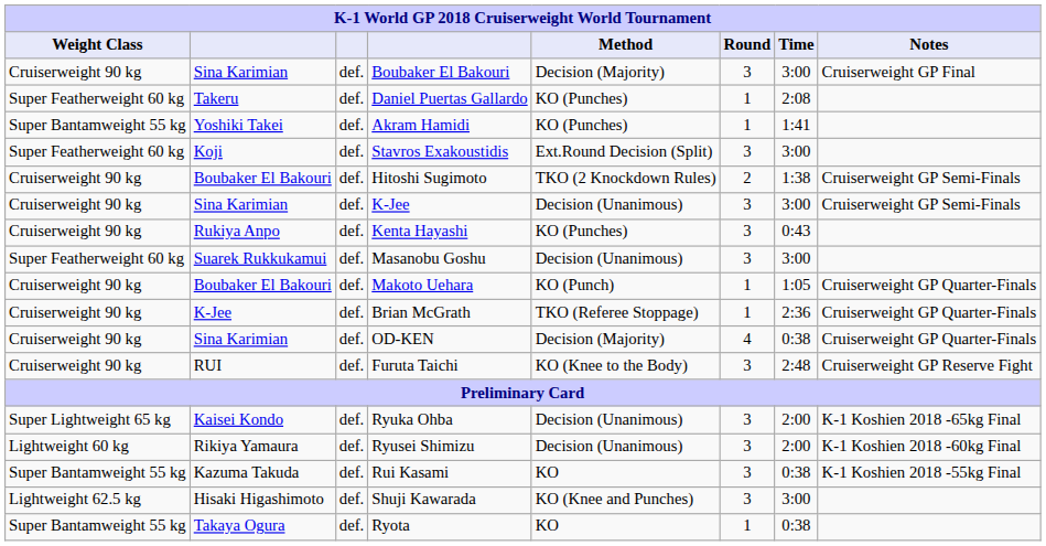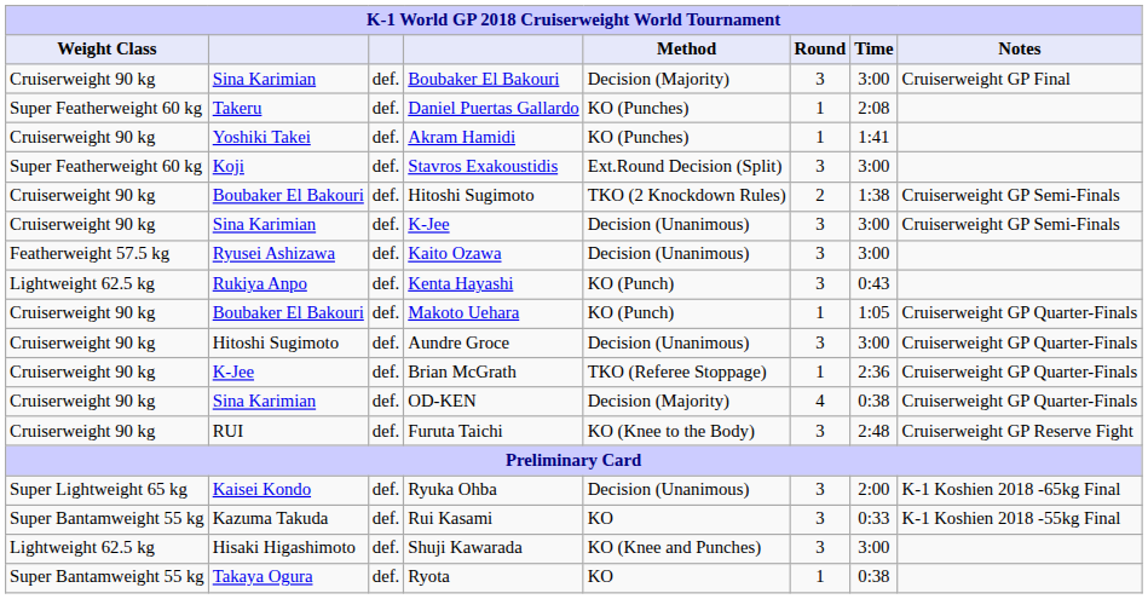Akram Hamidi | Weight Class: Super Bantamweight 55 kg -> Cruiserweight 90 kg
+ row: Featherweight 57.5 kg | Ryusei Ashizawa | def. | Kaito Ozawa | Decision (Unanimous) | 3 | 3:00
Kenta Hayashi | Weight Class: Cruiserweight 90 kg -> Lightweight 62.5 kg
Kenta Hayashi | Method: KO (Punches) -> KO (Punch)
- row: Super Featherweight 60 kg | Suarek Rukkukamui | def. | Masanobu Goshu | Decision (Unanimous) | 3 | 3:00
+ row: Cruiserweight 90 kg | Hitoshi Sugimoto | def. | Aundre Groce | Decision (Unanimous) | 3 | 3:00 | Cruiserweight GP Quarter-Finals
- row: Lightweight 60 kg | Rikiya Yamaura | def. | Ryusei Shimizu | Decision (Unanimous) | 3 | 2:00 | K-1 Koshien 2018 -60kg Final
Rui Kasami | Time: 0:38 -> 0:33
